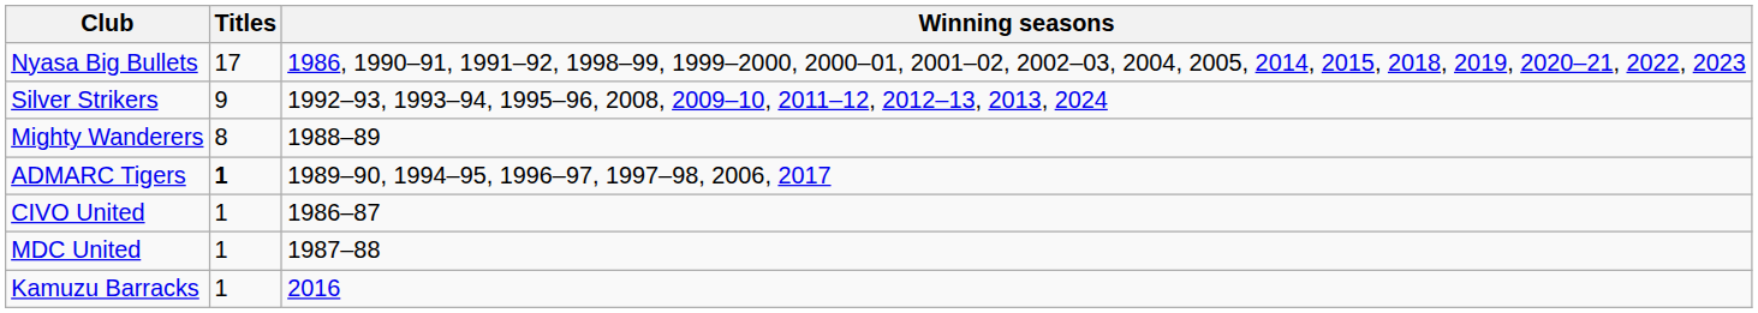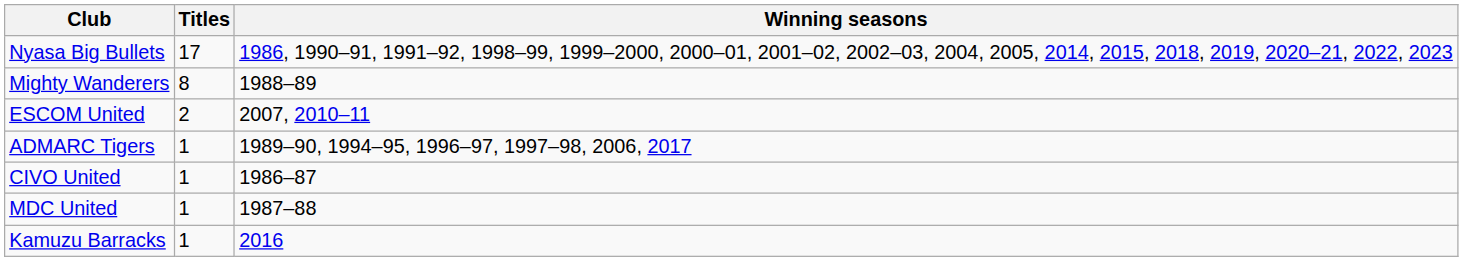- row: Silver Strikers | 9 | 1992–93, 1993–94, 1995–96, 2008, 2009–10, 2011–12, 2012–13, 2013, 2024
+ row: ESCOM United | 2 | 2007, 2010–11
ADMARC Tigers | Titles: bold -> normal
